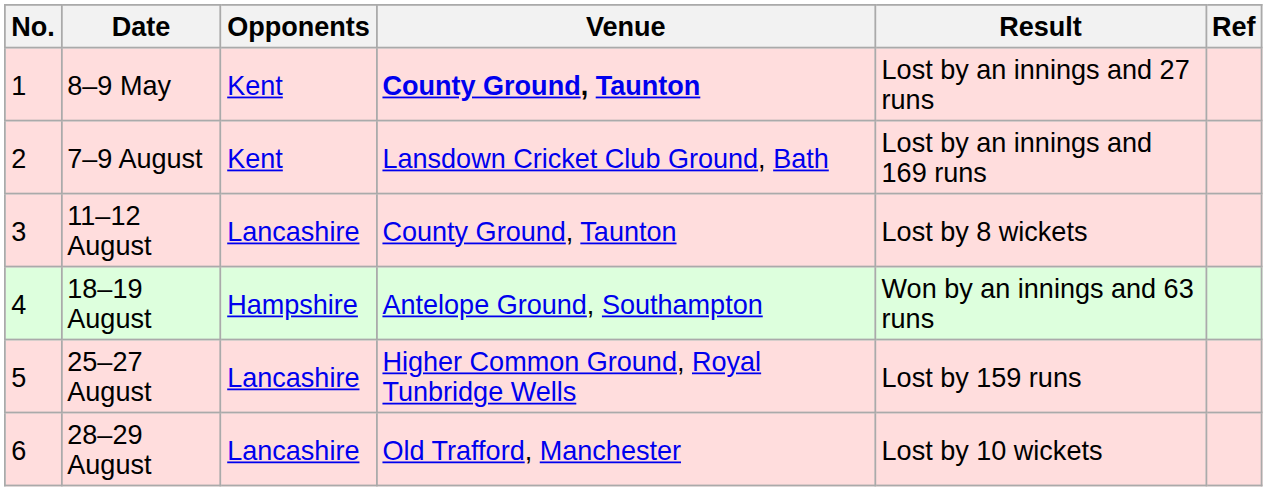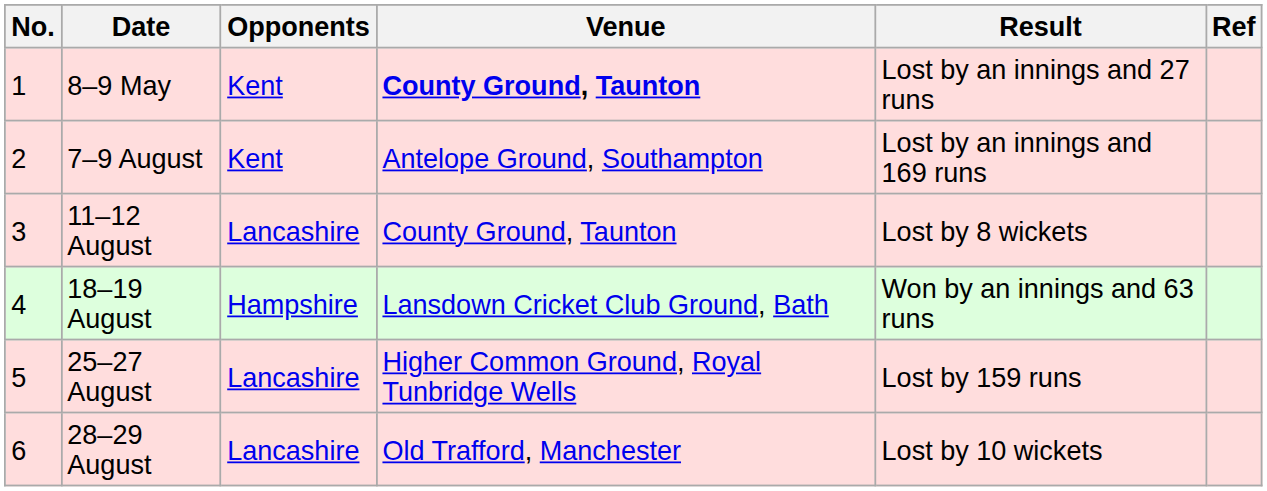7–9 August | Venue: Lansdown Cricket Club Ground, Bath -> Antelope Ground, Southampton
18–19 August | Venue: Antelope Ground, Southampton -> Lansdown Cricket Club Ground, Bath
